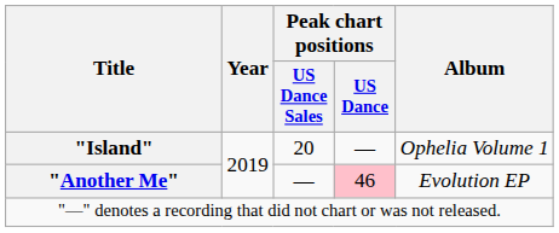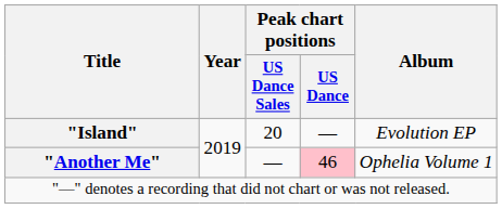"Island" | Album: Ophelia Volume 1 -> Evolution EP
"Another Me" | Album: Evolution EP -> Ophelia Volume 1
